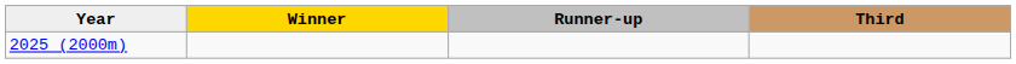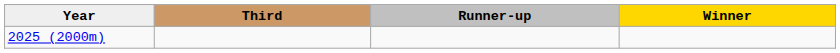columns swapped: Winner <-> Third
